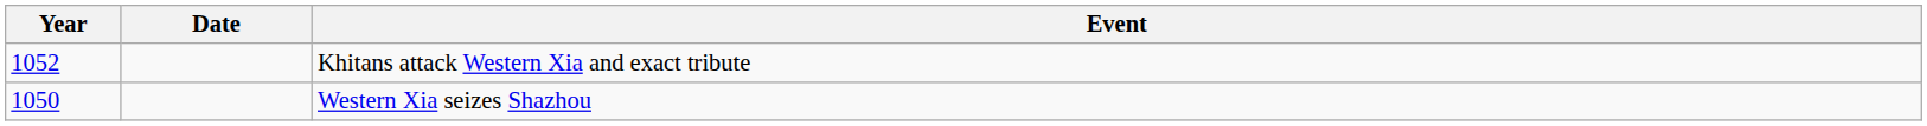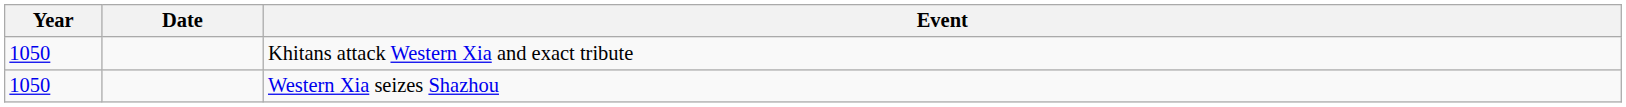Khitans attack Western Xia and exact tribute | Year: 1052 -> 1050
